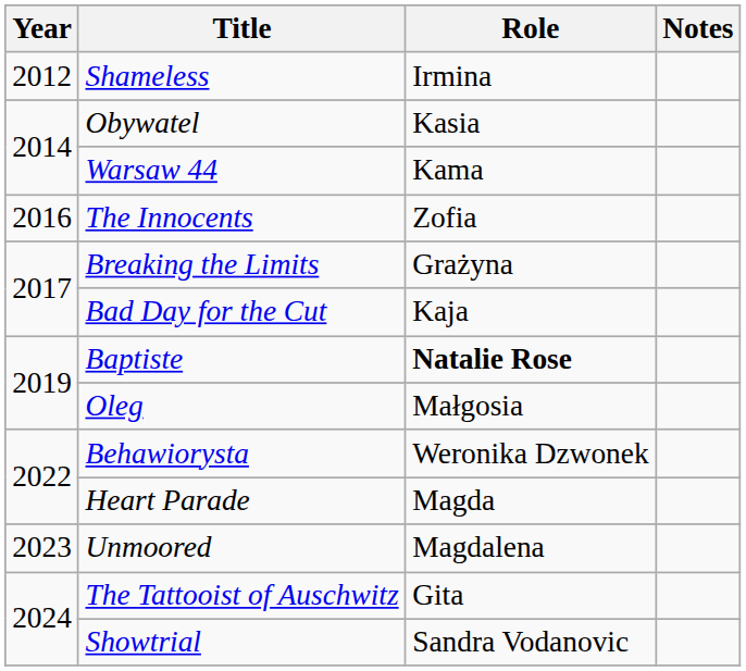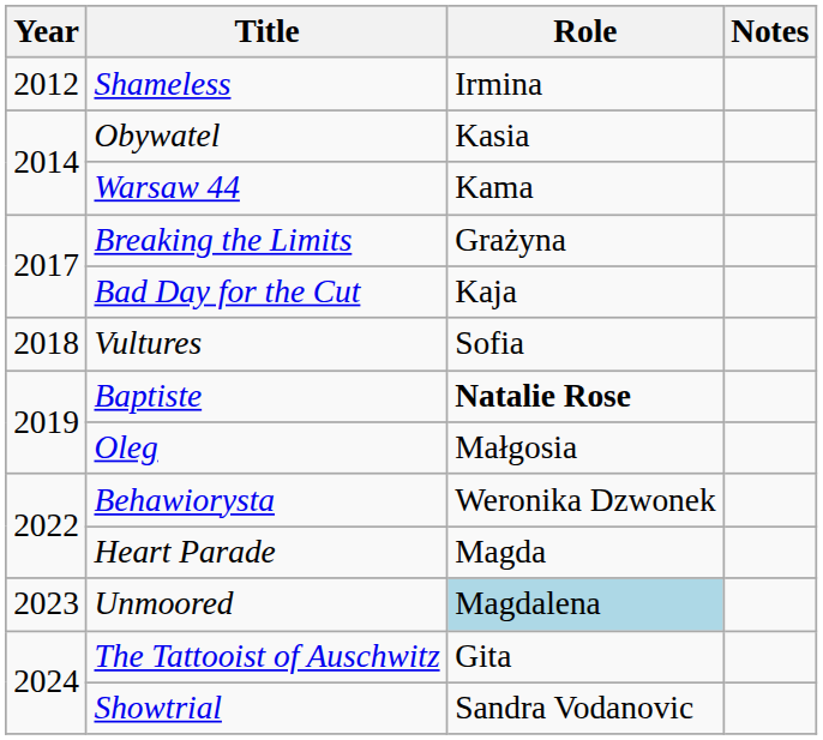- row: 2016 | The Innocents | Zofia
+ row: 2018 | Vultures | Sofia
Unmoored | Role: no background -> lightblue background
